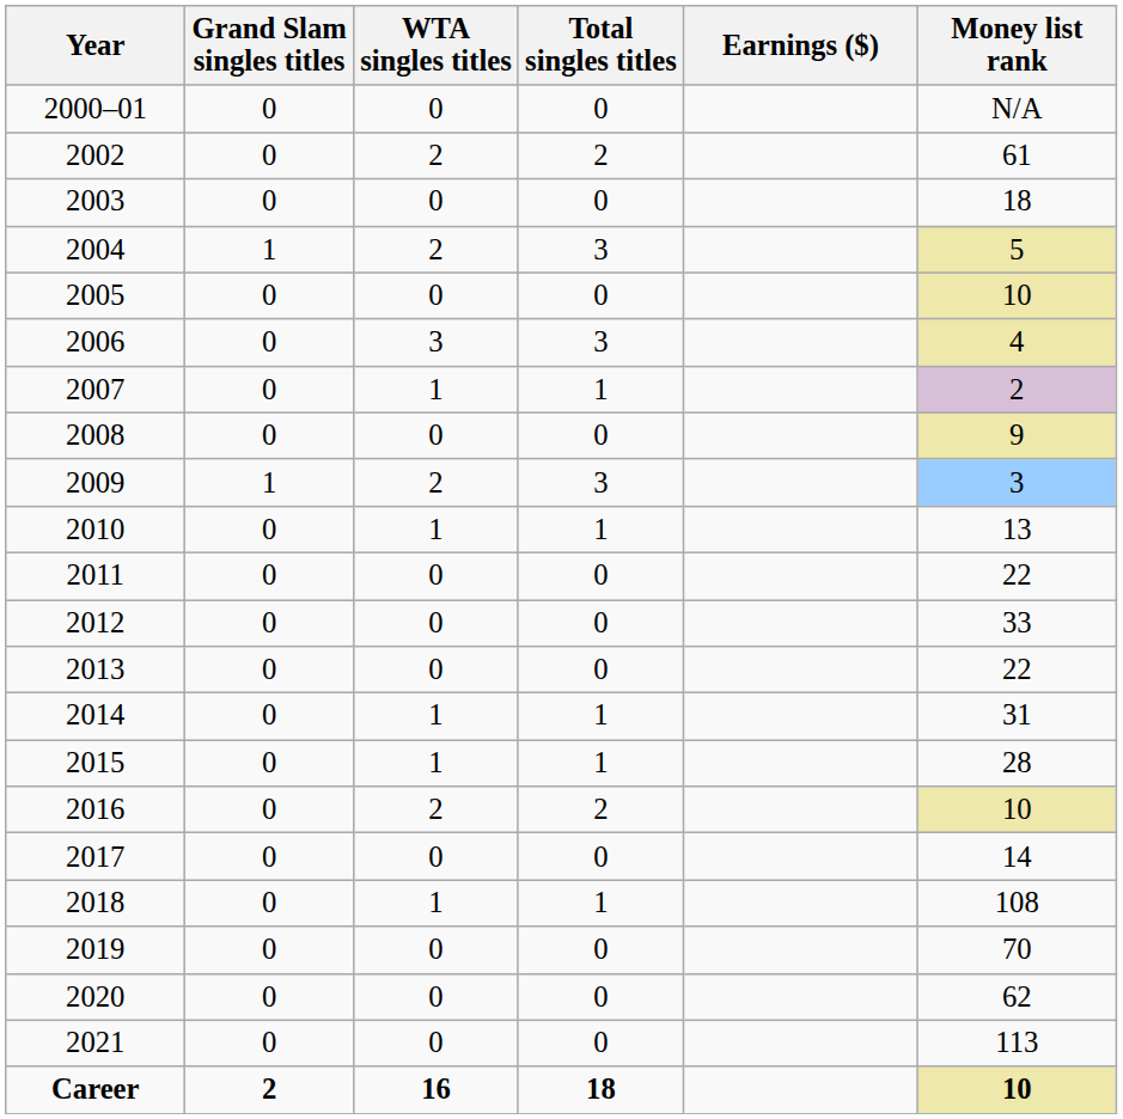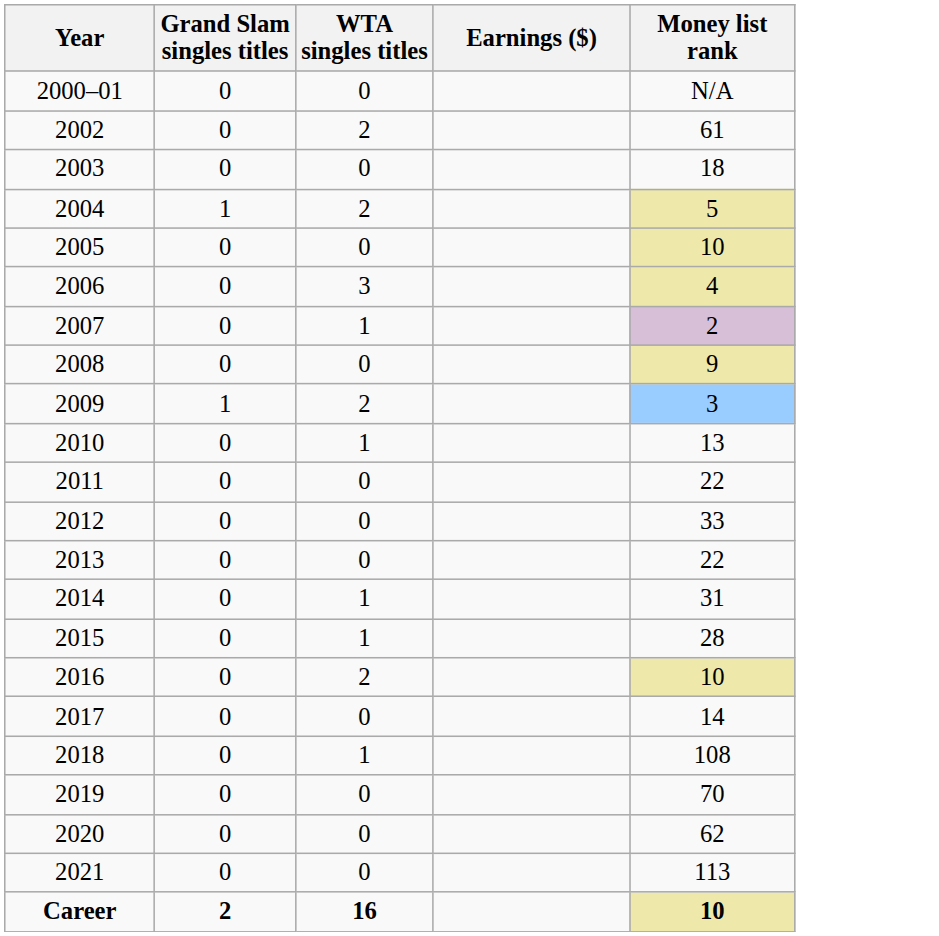- column: Total singles titles | 0 | 2 | 0 | 3 | 0 | 3 | 1 | 0 | 3 | 1 | 0 | 0 | 0 | 1 | 1 | 2 | 0 | 1 | 0 | 0 | 0 | 18
